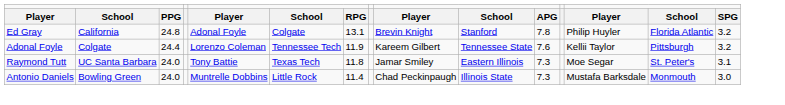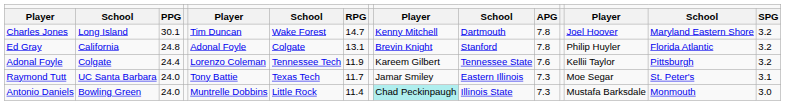+ row: Charles Jones | Long Island | 30.1 | Tim Duncan | Wake Forest | 14.7 | Kenny Mitchell | Dartmouth | 7.8 | Joel Hoover | Maryland Eastern Shore | 3.2
Raymond Tutt | column 7: 11.8 -> 11.7
Antonio Daniels | column 9: no background -> paleturquoise background
